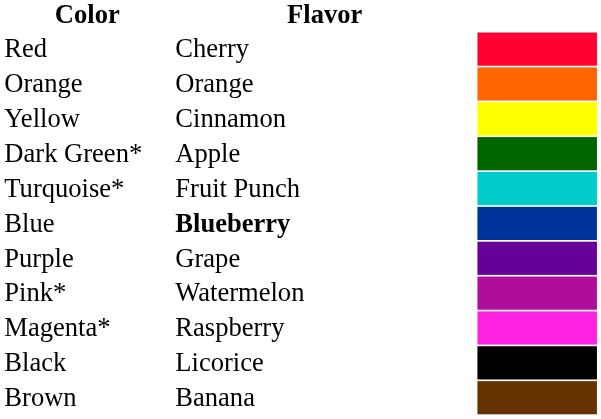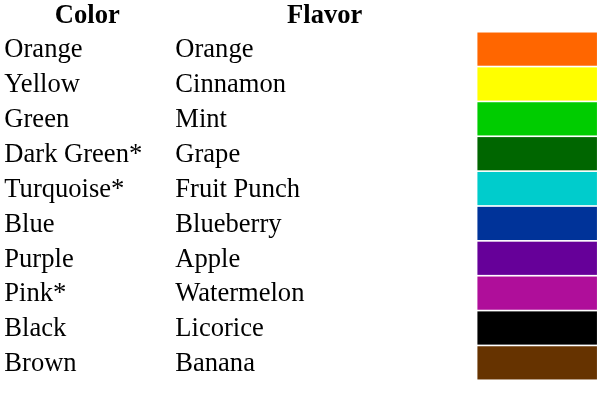- row: Red | Cherry
+ row: Green | Mint
Dark Green* | Flavor: Apple -> Grape
Blue | Flavor: bold -> normal
Purple | Flavor: Grape -> Apple
- row: Magenta* | Raspberry
